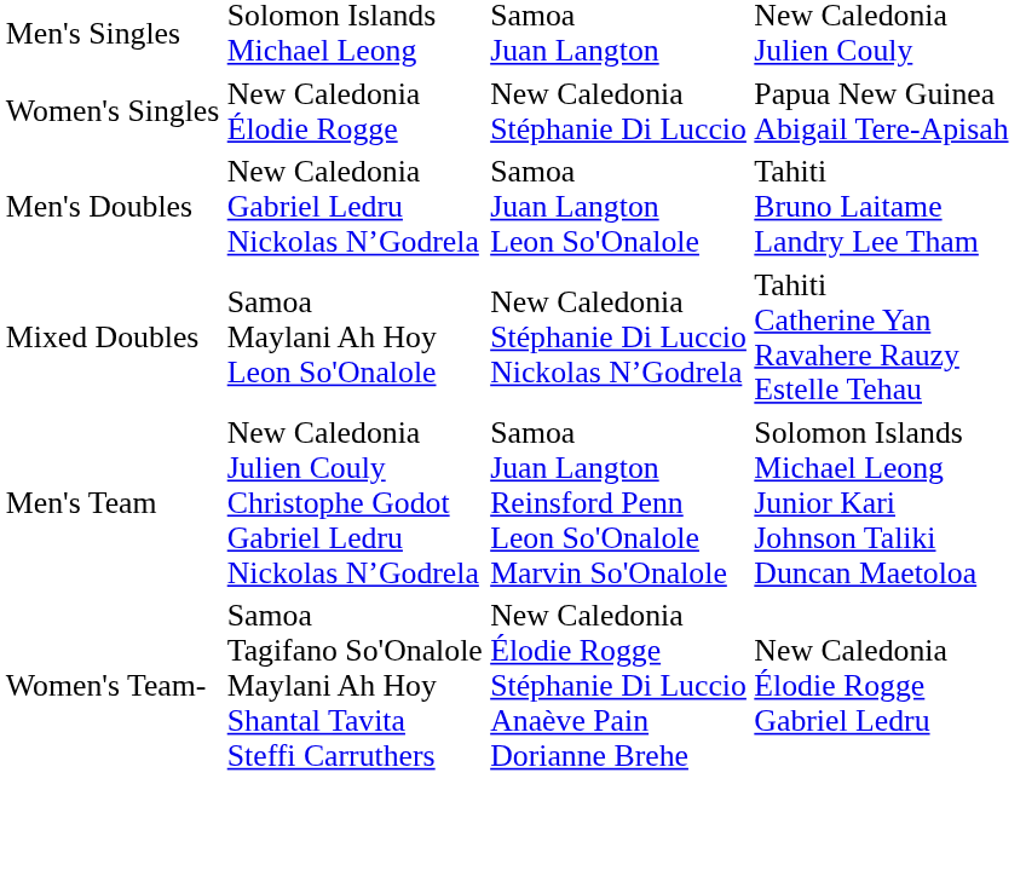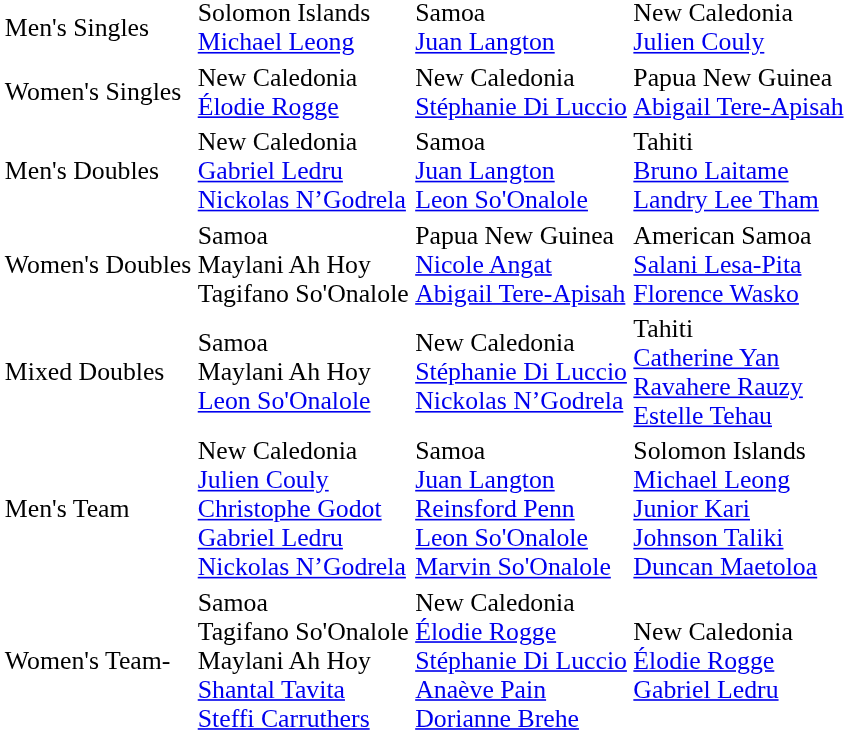+ row: Women's Doubles | Samoa Maylani Ah Hoy Tagifano So'Onalole | Papua New Guinea Nicole Angat Abigail Tere-Apisah | American Samoa Salani Lesa-Pita Florence Wasko
